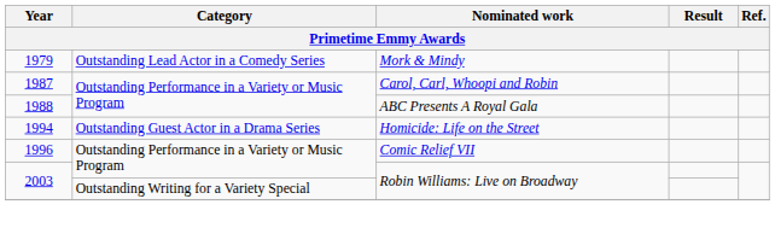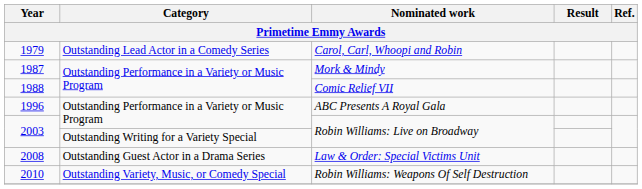1979 | Nominated work: Mork & Mindy -> Carol, Carl, Whoopi and Robin
1987 | Nominated work: Carol, Carl, Whoopi and Robin -> Mork & Mindy
1988 | Nominated work: ABC Presents A Royal Gala -> Comic Relief VII
- row: 1994 | Outstanding Guest Actor in a Drama Series | Homicide: Life on the Street
1996 | Nominated work: Comic Relief VII -> ABC Presents A Royal Gala
+ row: 2008 | Outstanding Guest Actor in a Drama Series | Law & Order: Special Victims Unit
+ row: 2010 | Outstanding Variety, Music, or Comedy Special | Robin Williams: Weapons Of Self Destruction
